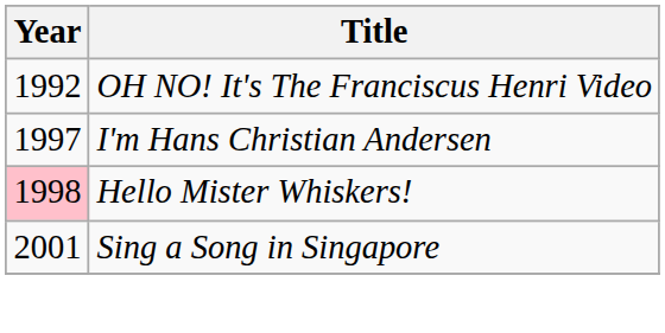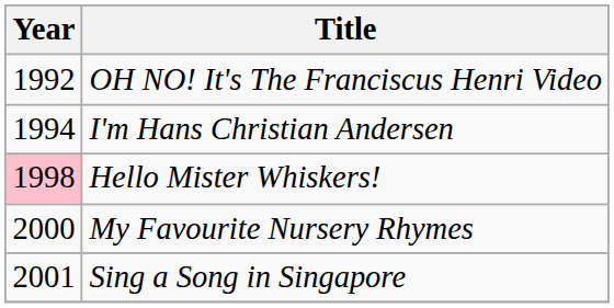I'm Hans Christian Andersen | Year: 1997 -> 1994
+ row: 2000 | My Favourite Nursery Rhymes
